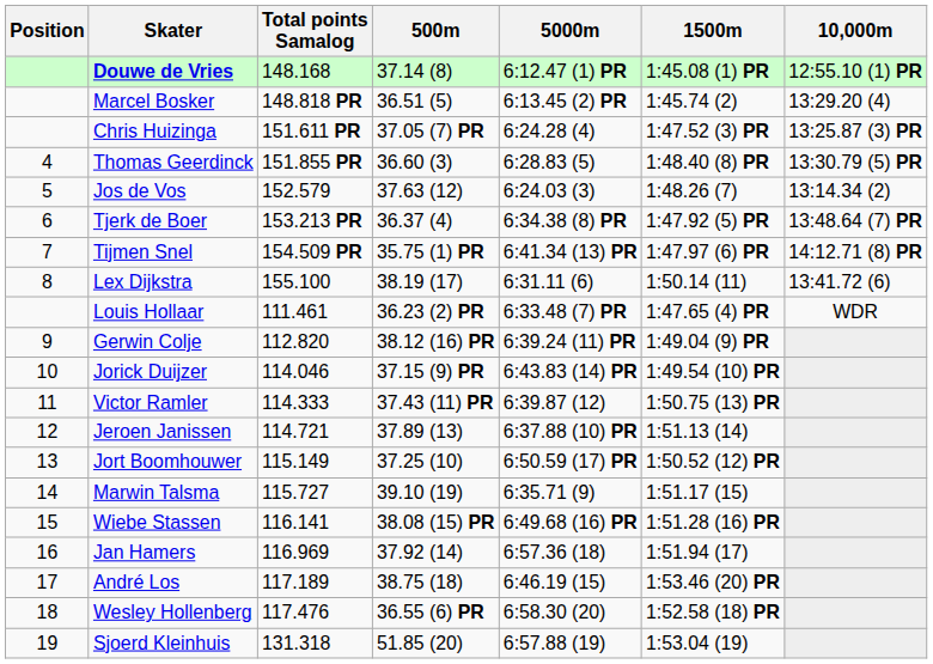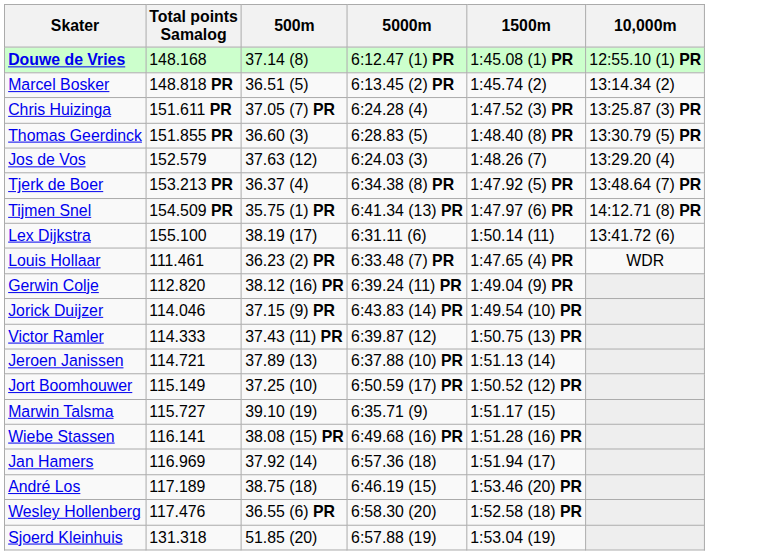- column: Position | 4 | 5 | 6 | 7 | 8 | 9 | 10 | 11 | 12 | 13 | 14 | 15 | 16 | 17 | 18 | 19
Marcel Bosker | 10,000m: 13:29.20 (4) -> 13:14.34 (2)
Jos de Vos | 10,000m: 13:14.34 (2) -> 13:29.20 (4)
